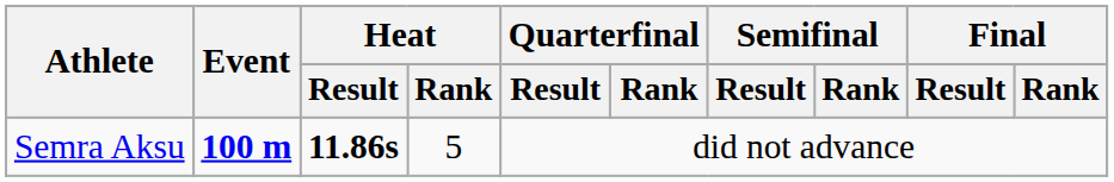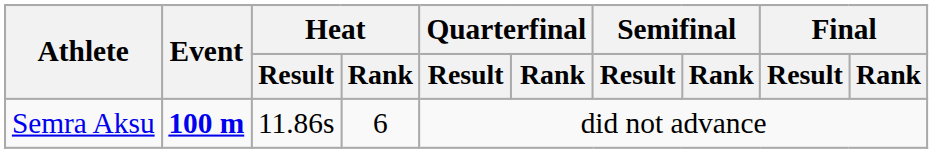Semra Aksu | Heat / Result: bold -> normal
Semra Aksu | Heat / Rank: 5 -> 6
